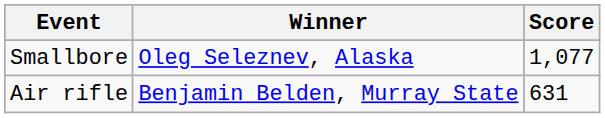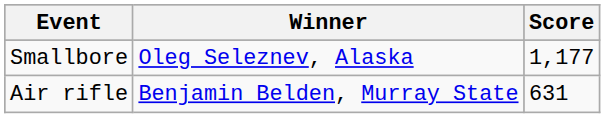Smallbore | Score: 1,077 -> 1,177
